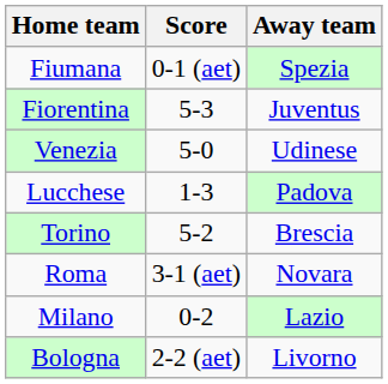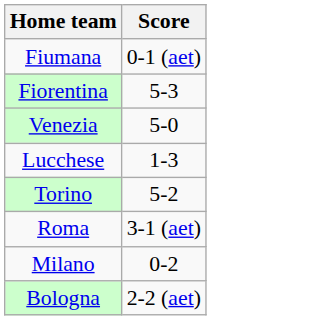- column: Away team | Spezia | Juventus | Udinese | Padova | Brescia | Novara | Lazio | Livorno
